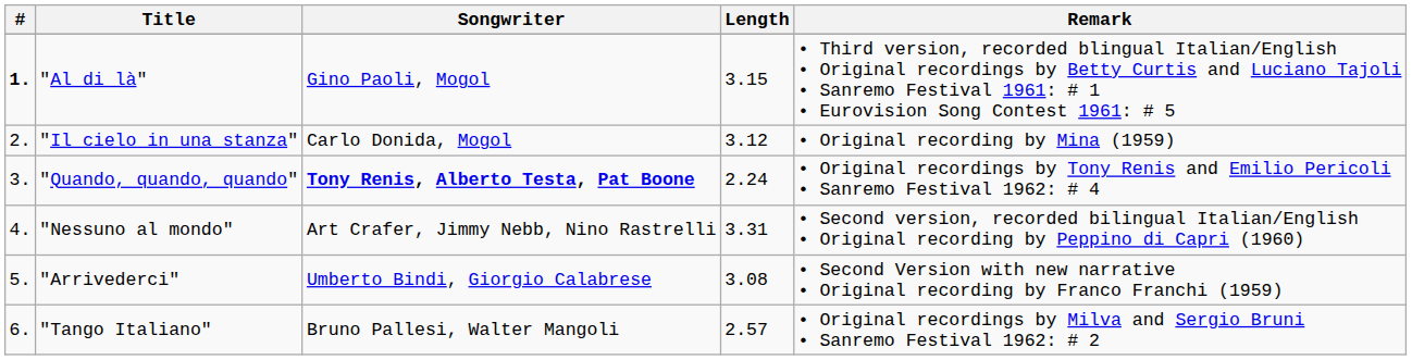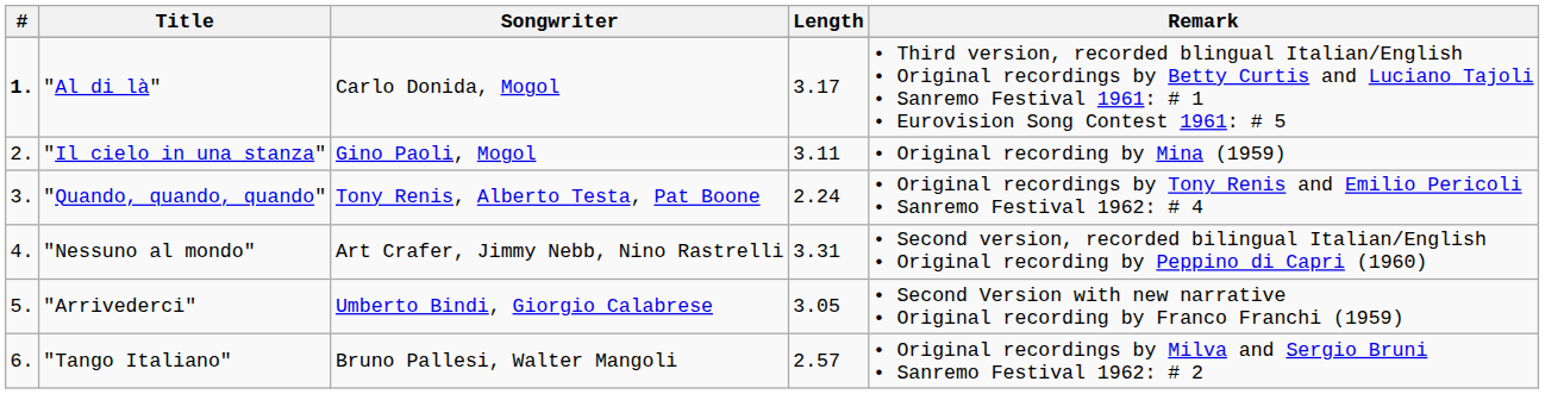"Al di là" | Songwriter: Gino Paoli, Mogol -> Carlo Donida, Mogol
"Al di là" | Length: 3.15 -> 3.17
"Il cielo in una stanza" | Songwriter: Carlo Donida, Mogol -> Gino Paoli, Mogol
"Il cielo in una stanza" | Length: 3.12 -> 3.11
"Quando, quando, quando" | Songwriter: bold -> normal
"Arrivederci" | Length: 3.08 -> 3.05
